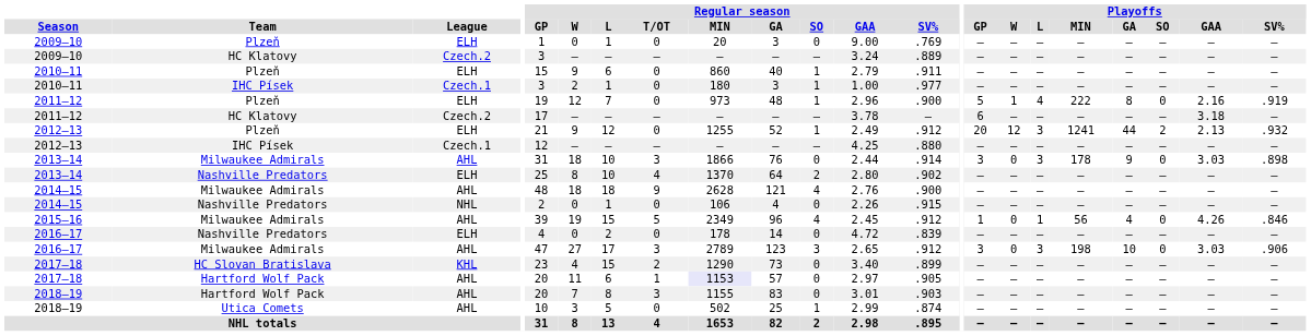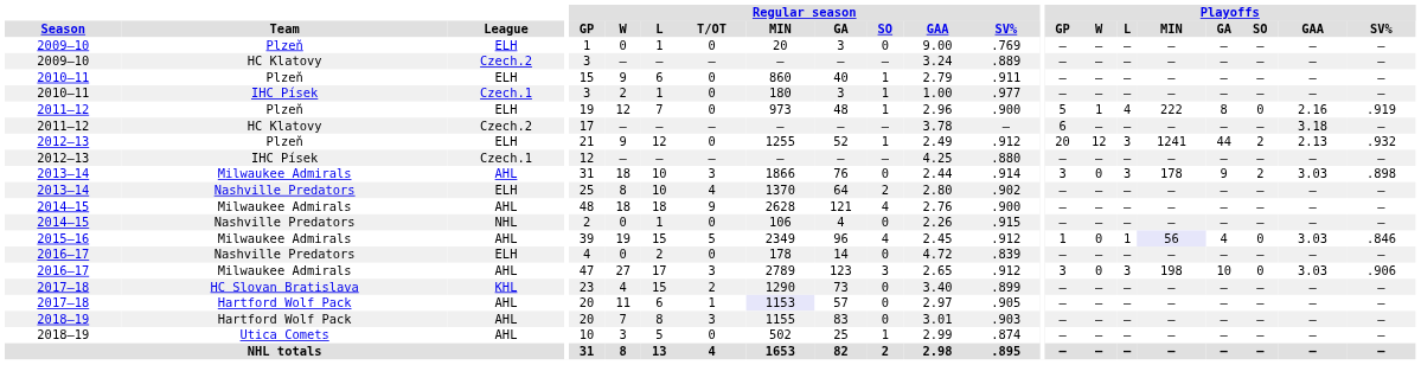2013–14 / Milwaukee Admirals | Playoffs / SO: 0 -> 2
2015–16 | Playoffs / MIN: no background -> lavender background
2015–16 | Playoffs / GAA: 4.26 -> 3.03
